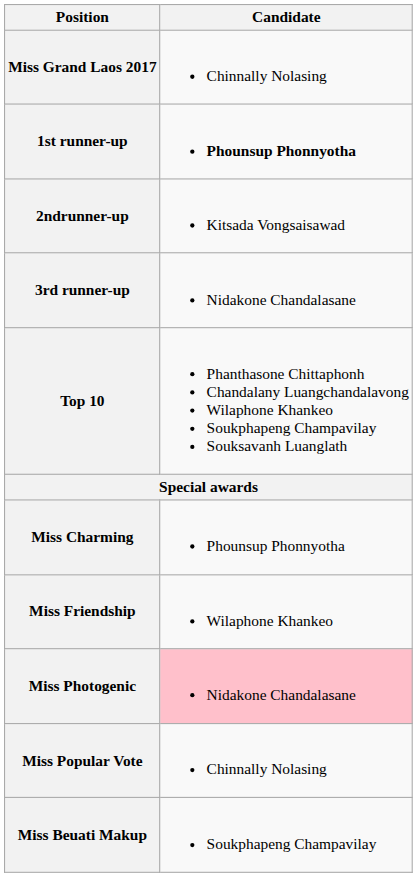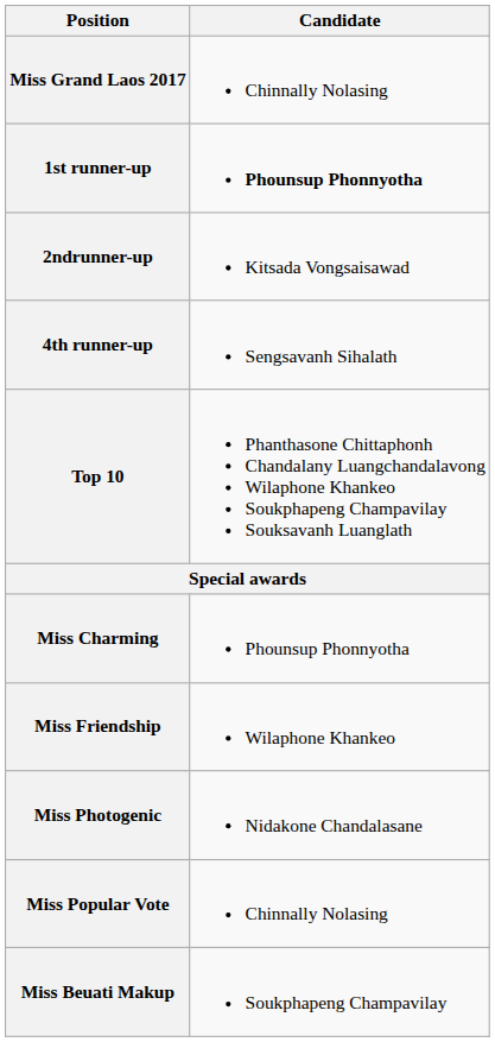- row: 3rd runner-up | Nidakone Chandalasane
+ row: 4th runner-up | Sengsavanh Sihalath
Miss Photogenic | Candidate: pink background -> no background
